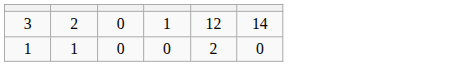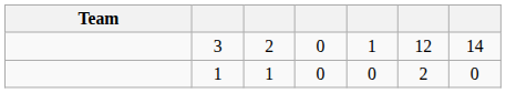+ column: Team
